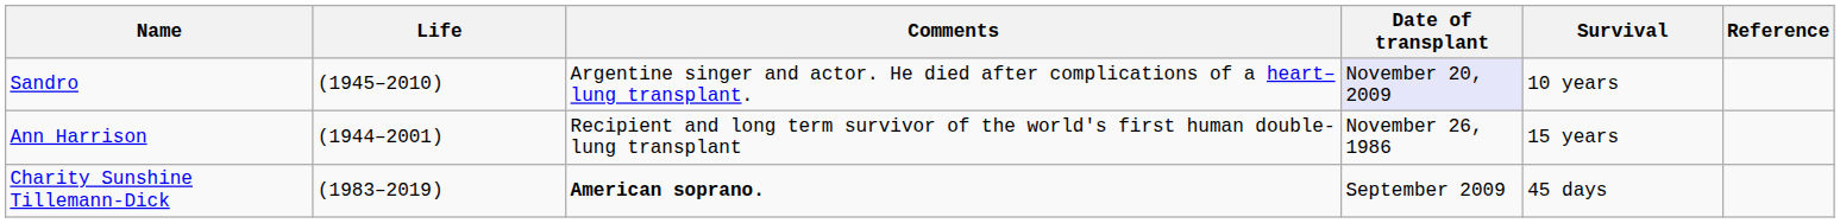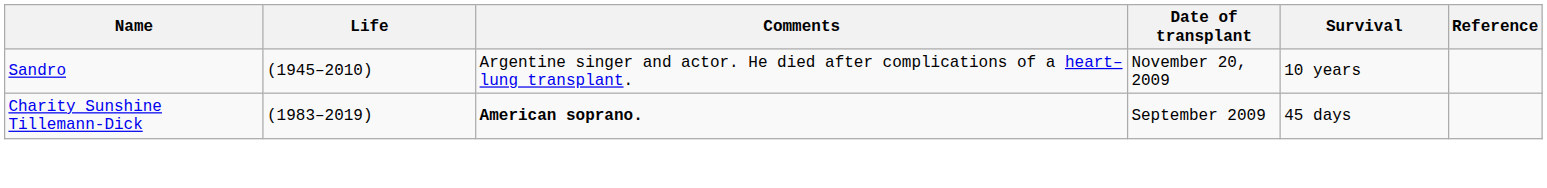Sandro | Date of transplant: lavender background -> no background
- row: Ann Harrison | (1944–2001) | Recipient and long term survivor of the world's first human double-lung transplant | November 26, 1986 | 15 years
